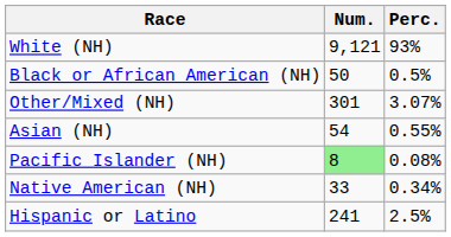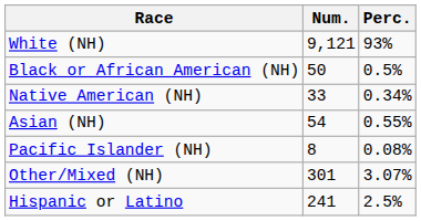rows swapped: Native American (NH) <-> Other/Mixed (NH)
Pacific Islander (NH) | Num.: lightgreen background -> no background
